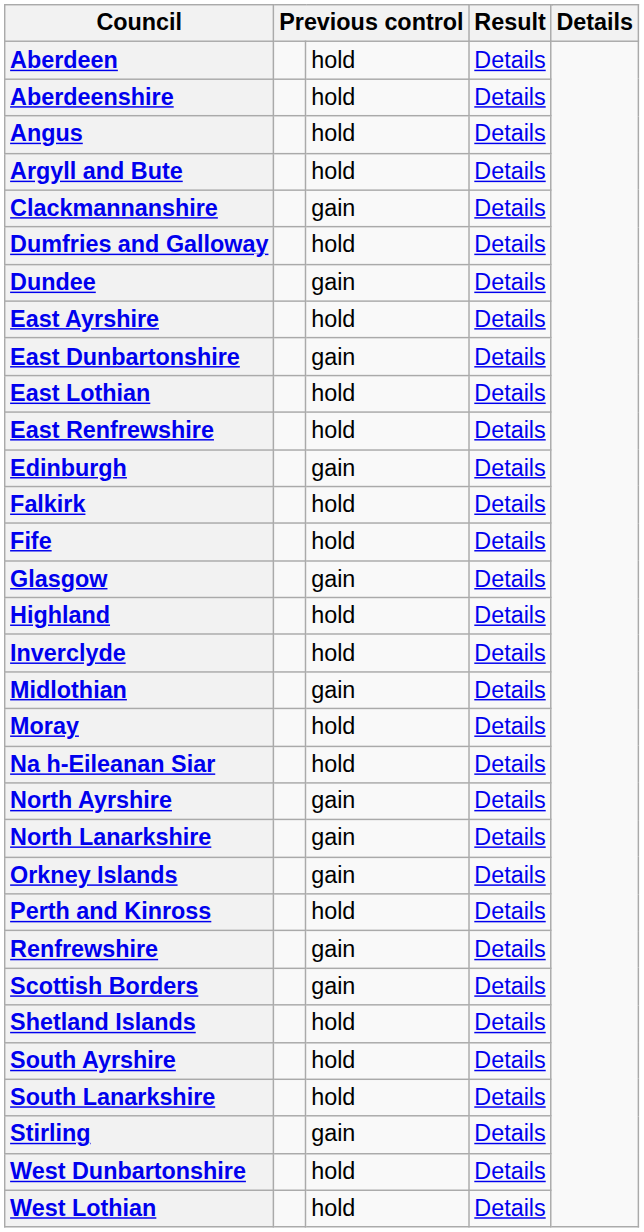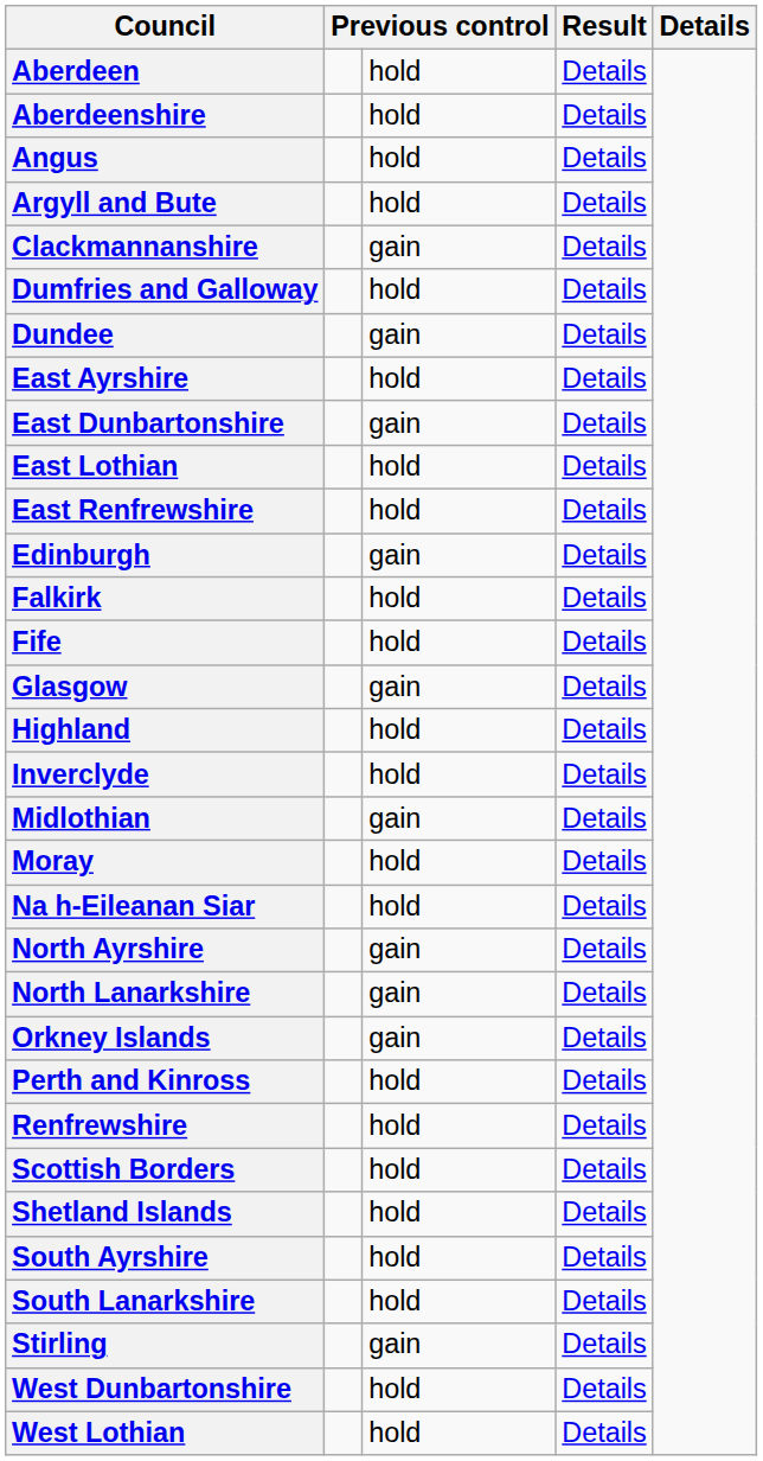Renfrewshire | column 3: gain -> hold
Scottish Borders | column 3: gain -> hold
